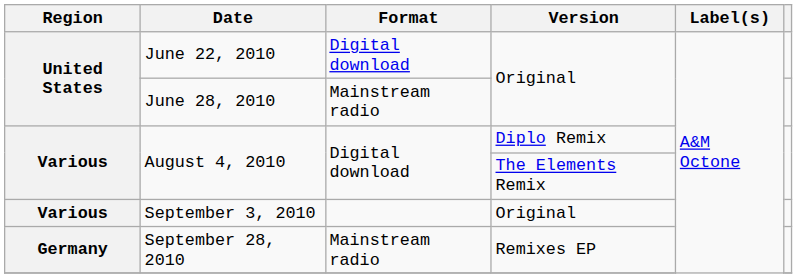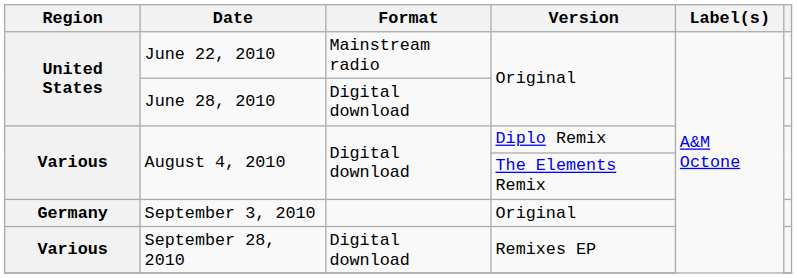June 22, 2010 | Format: Digital download -> Mainstream radio
June 28, 2010 | Format: Mainstream radio -> Digital download
September 3, 2010 | Region: Various -> Germany
September 28, 2010 | Region: Germany -> Various
September 28, 2010 | Format: Mainstream radio -> Digital download
